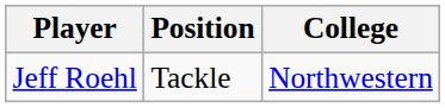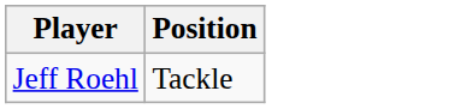- column: College | Northwestern
